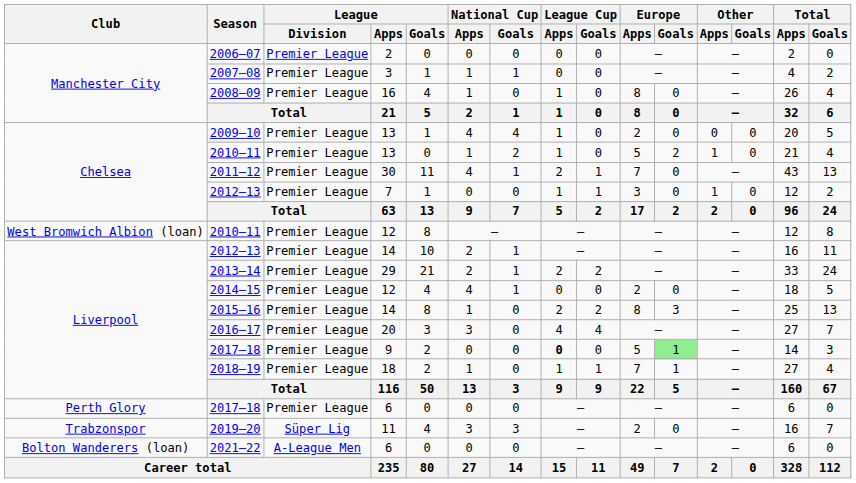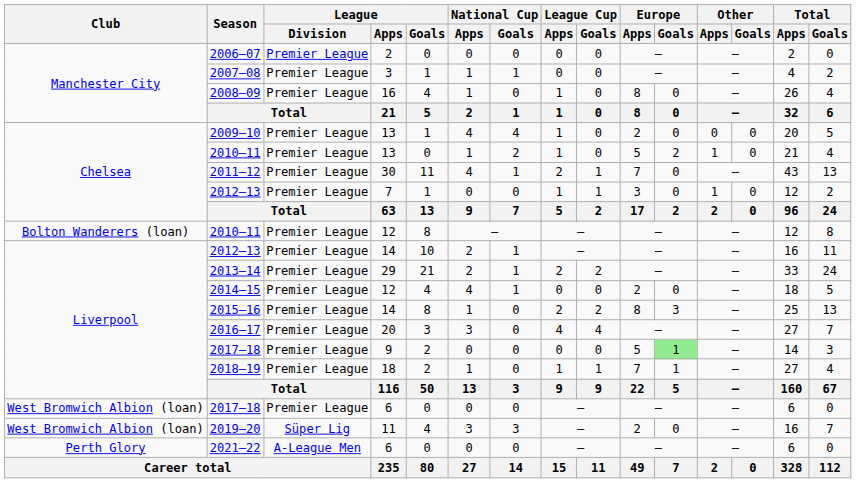2010–11 / 12 | Club: West Bromwich Albion (loan) -> Bolton Wanderers (loan)
2017–18 / 9 | League Cup / Apps: bold -> normal
2017–18 / 6 | Club: Perth Glory -> West Bromwich Albion (loan)
2019–20 | Club: Trabzonspor -> West Bromwich Albion (loan)
2021–22 | Club: Bolton Wanderers (loan) -> Perth Glory
